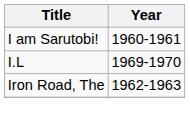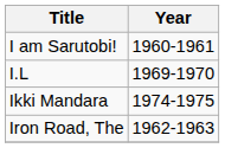+ row: Ikki Mandara | 1974-1975
